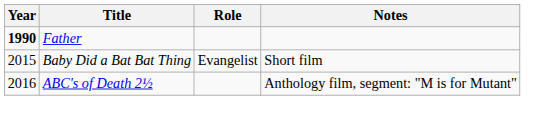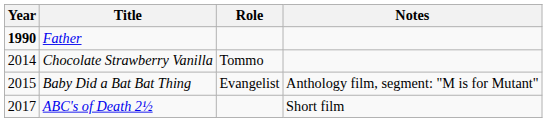+ row: 2014 | Chocolate Strawberry Vanilla | Tommo
Baby Did a Bat Bat Thing | Notes: Short film -> Anthology film, segment: "M is for Mutant"
ABC's of Death 2½ | Year: 2016 -> 2017
ABC's of Death 2½ | Notes: Anthology film, segment: "M is for Mutant" -> Short film
